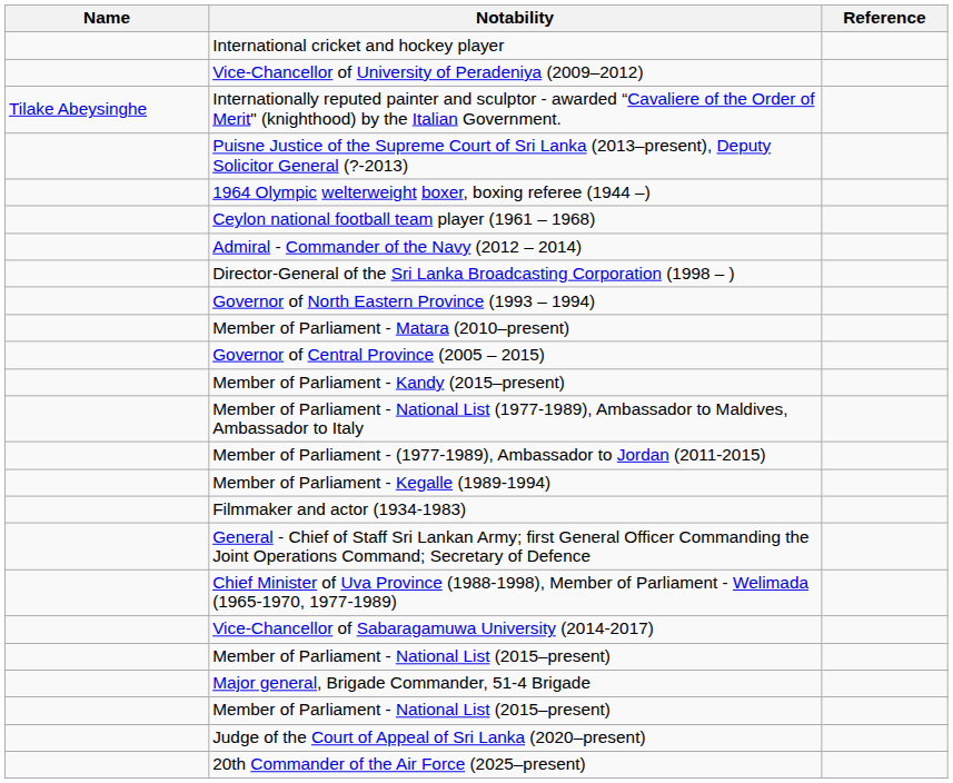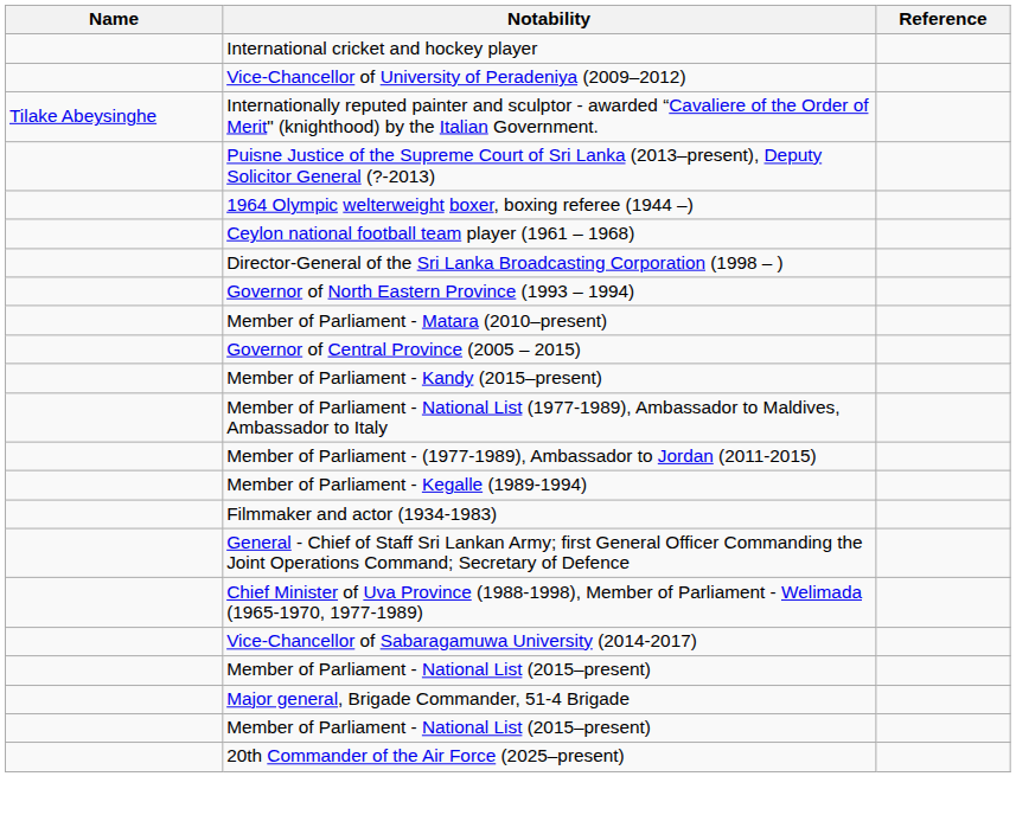- row: Admiral - Commander of the Navy (2012 – 2014)
- row: Judge of the Court of Appeal of Sri Lanka (2020–present)
